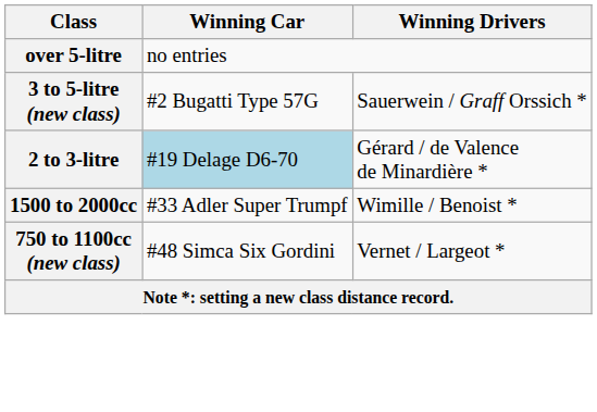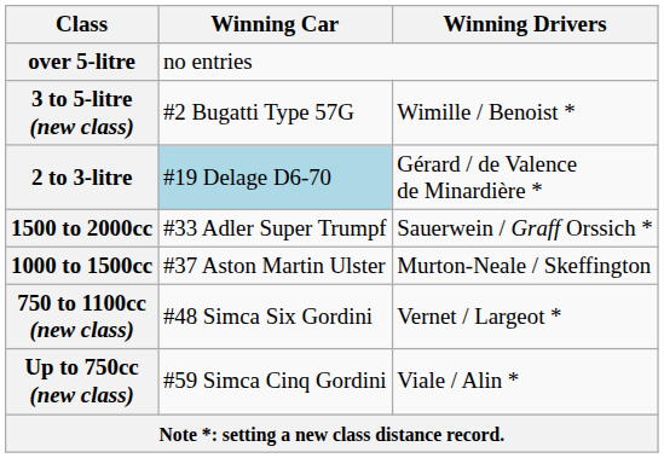3 to 5-litre (new class) | Winning Drivers: Sauerwein / Graff Orssich * -> Wimille / Benoist *
1500 to 2000cc | Winning Drivers: Wimille / Benoist * -> Sauerwein / Graff Orssich *
+ row: 1000 to 1500cc | #37 Aston Martin Ulster | Murton-Neale / Skeffington
+ row: Up to 750cc (new class) | #59 Simca Cinq Gordini | Viale / Alin *
